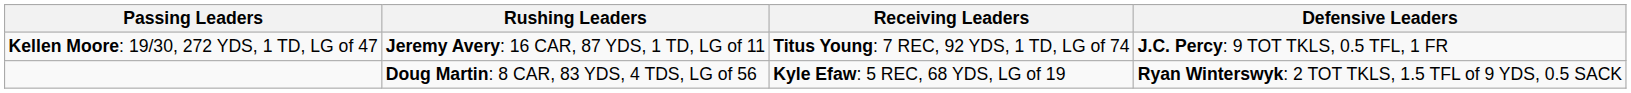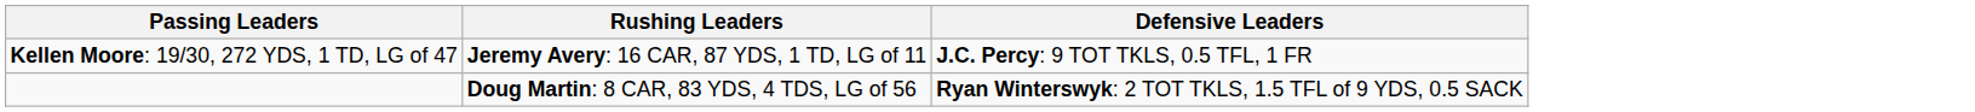- column: Receiving Leaders | Titus Young: 7 REC, 92 YDS, 1 TD, LG of 74 | Kyle Efaw: 5 REC, 68 YDS, LG of 19
